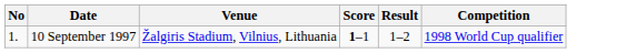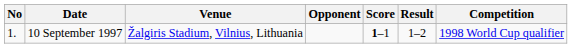+ column: Opponent
